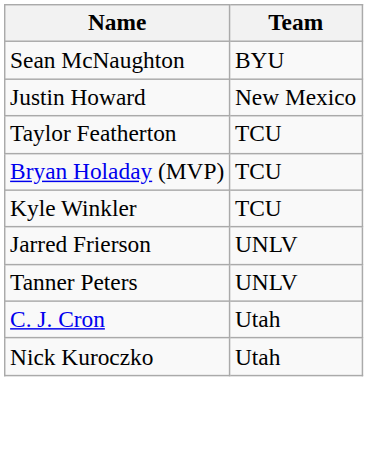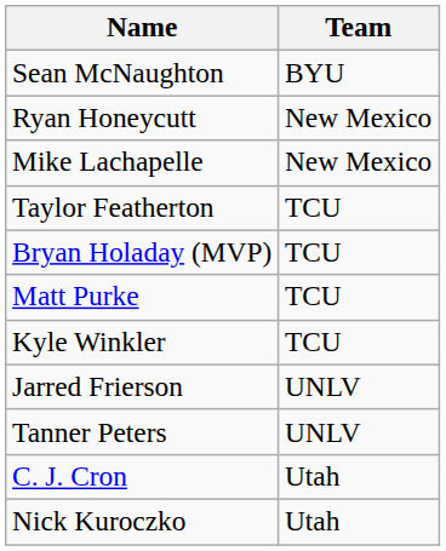- row: Justin Howard | New Mexico
+ row: Ryan Honeycutt | New Mexico
+ row: Mike Lachapelle | New Mexico
+ row: Matt Purke | TCU
